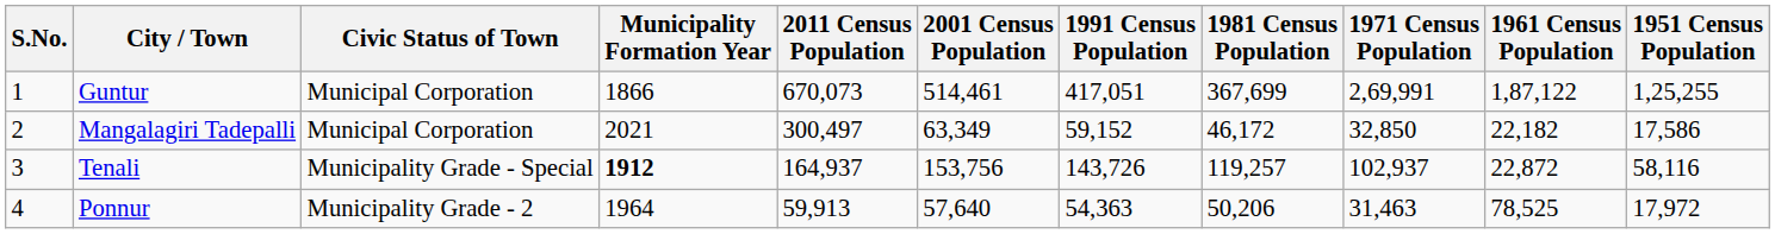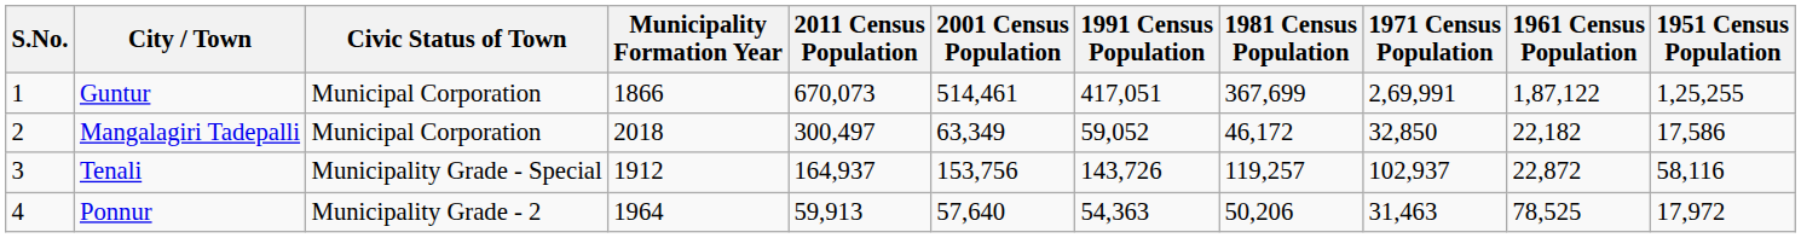Mangalagiri Tadepalli | Municipality Formation Year: 2021 -> 2018
Mangalagiri Tadepalli | 1991 Census Population: 59,152 -> 59,052
Tenali | Municipality Formation Year: bold -> normal
